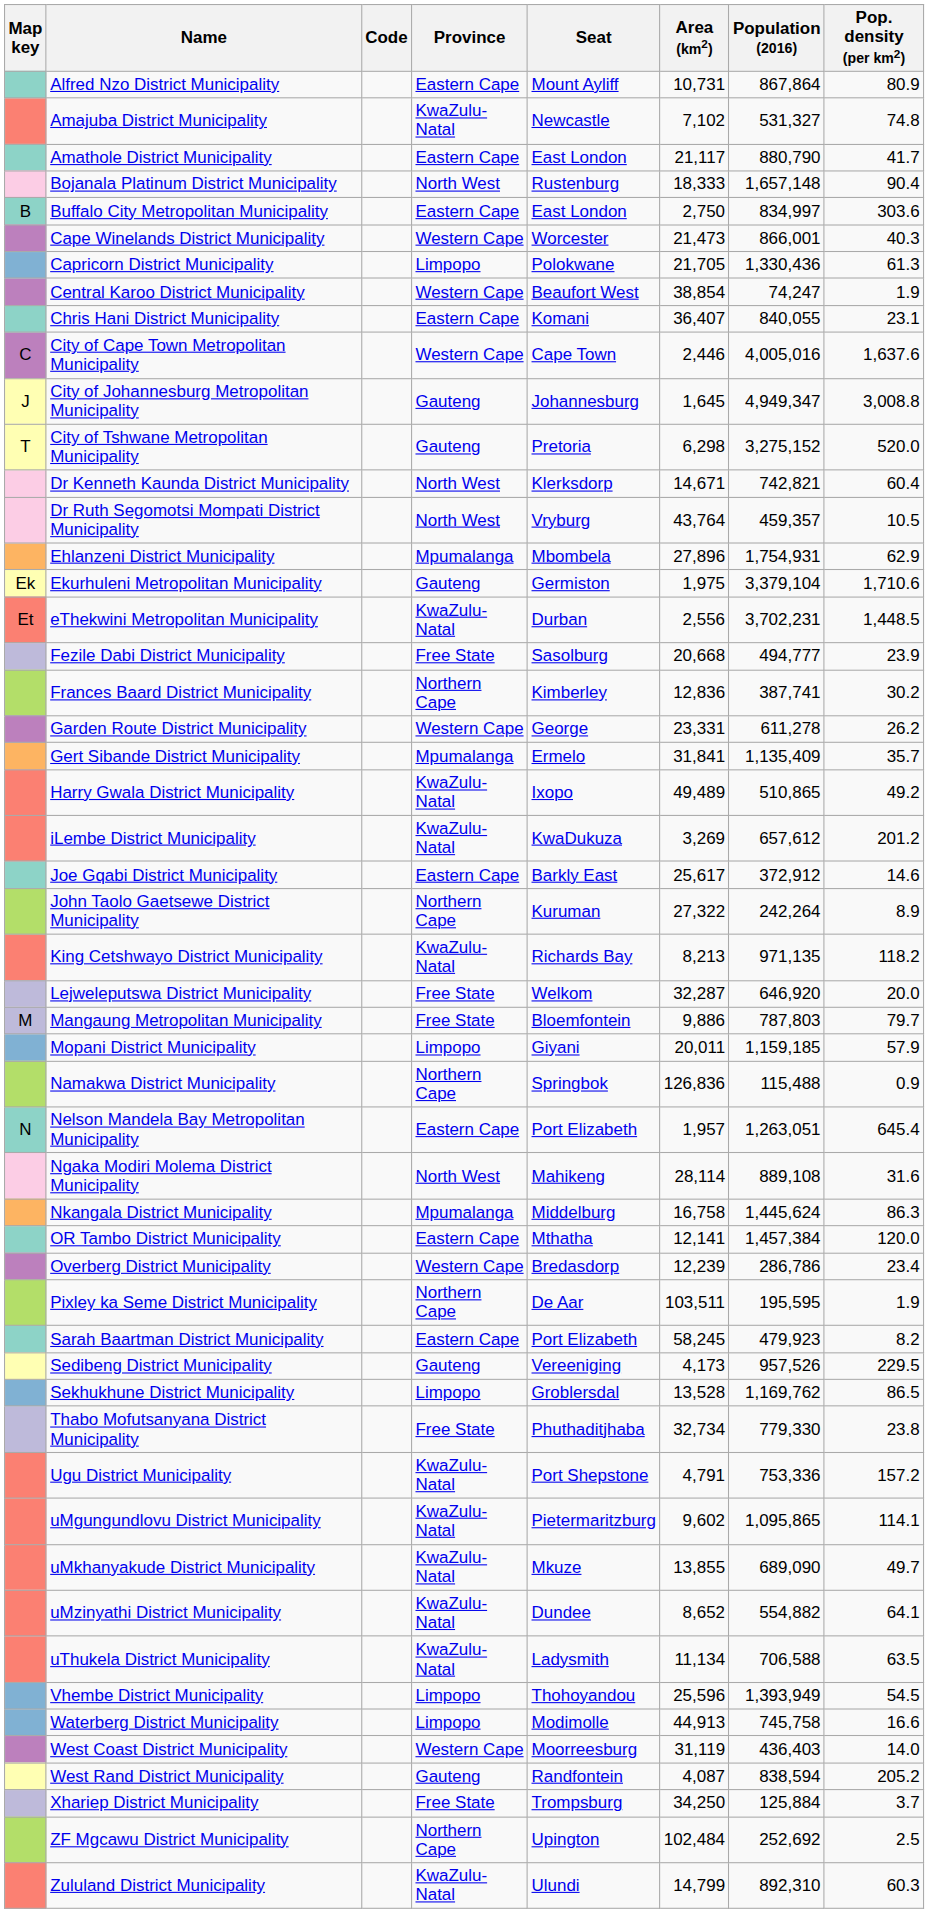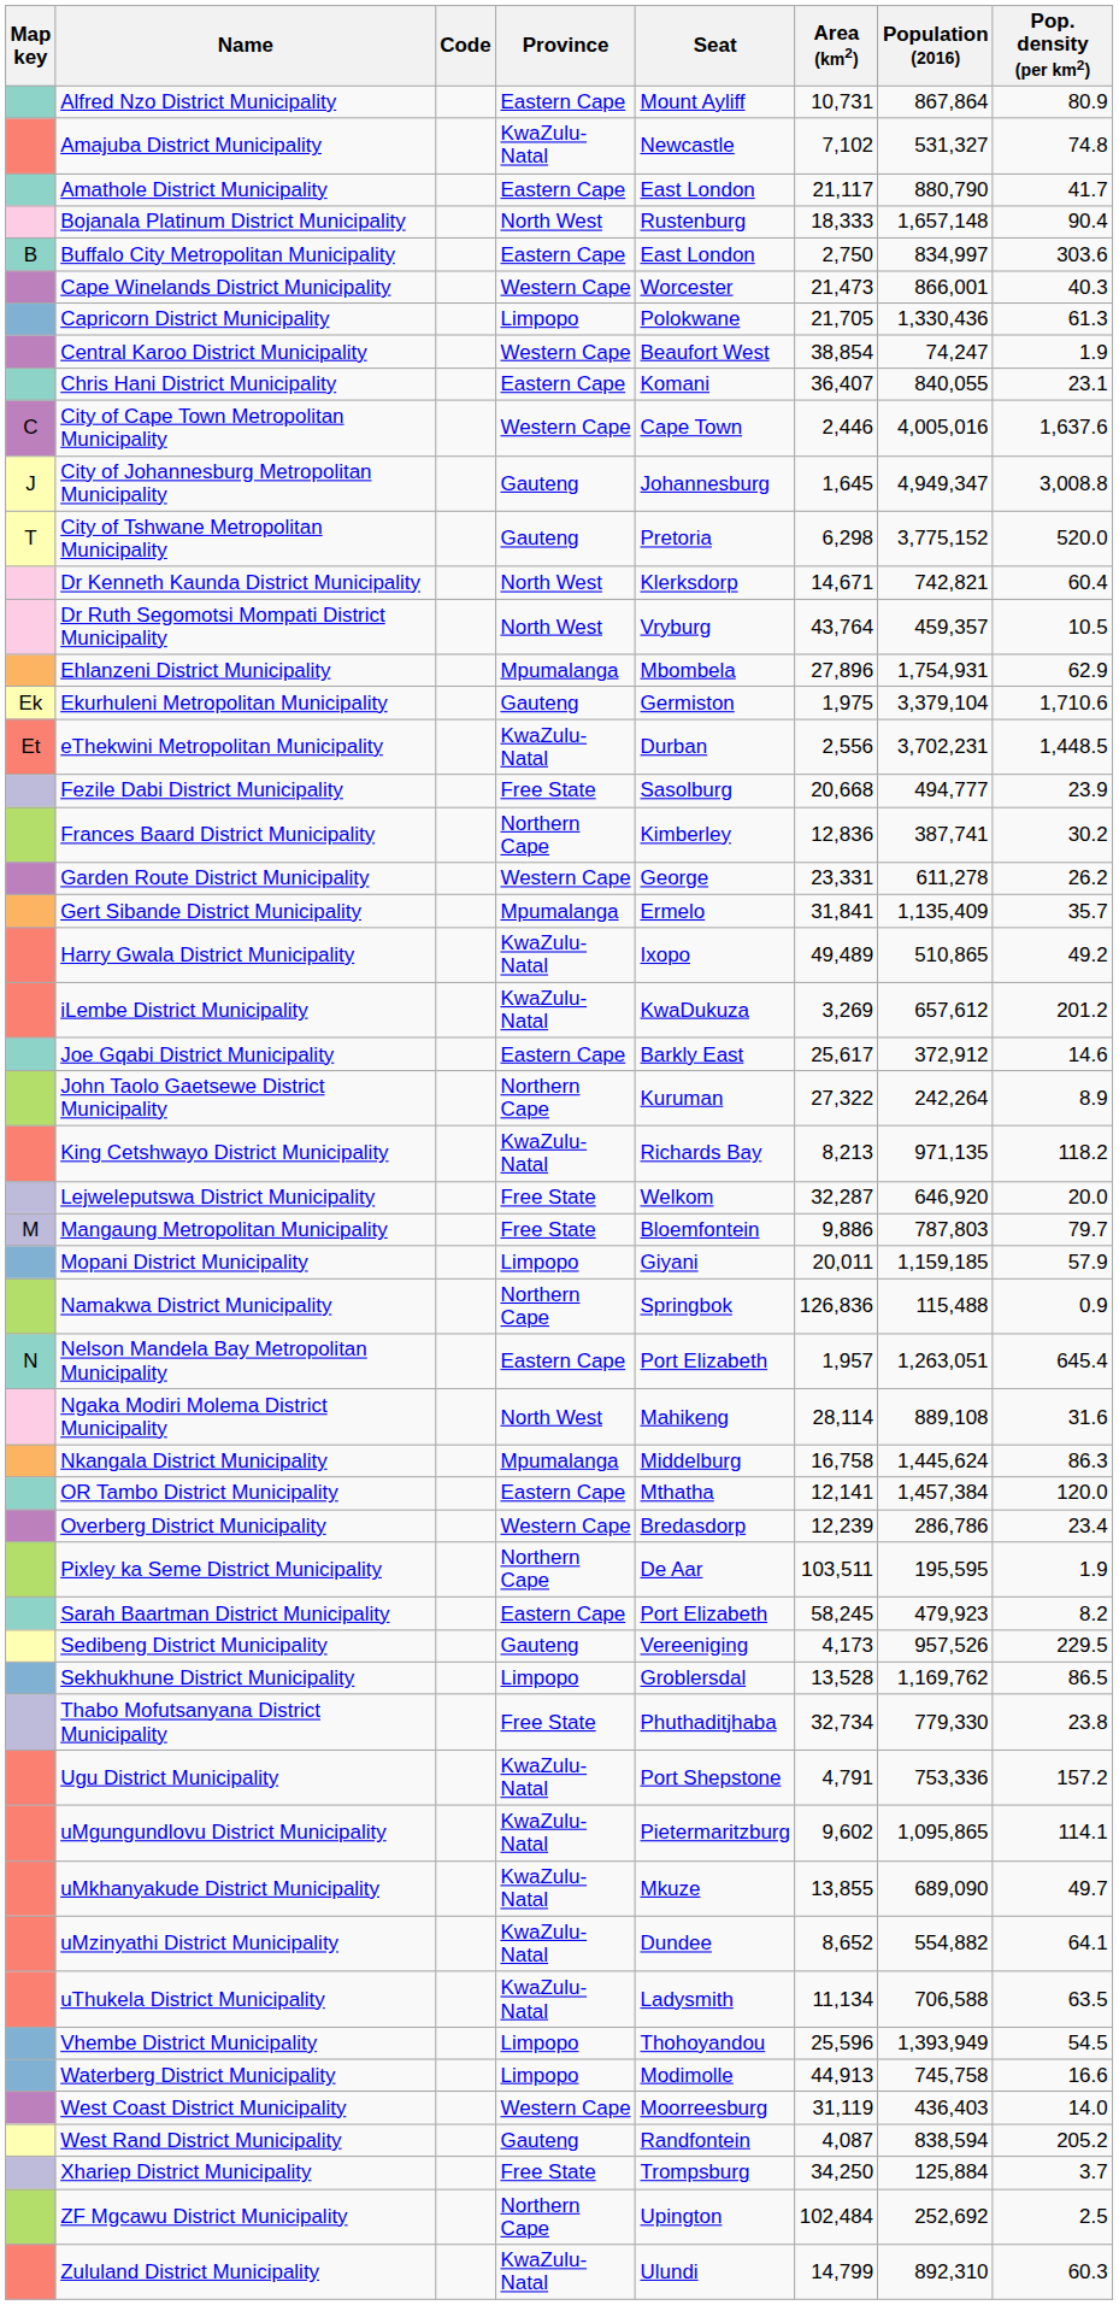City of Tshwane Metropolitan Municipality | Population (2016): 3,275,152 -> 3,775,152
